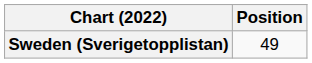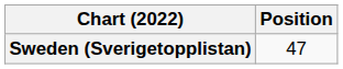Sweden (Sverigetopplistan) | Position: 49 -> 47
